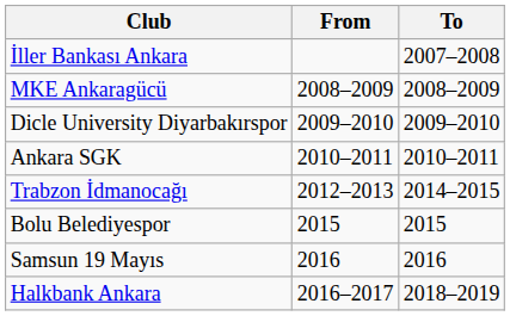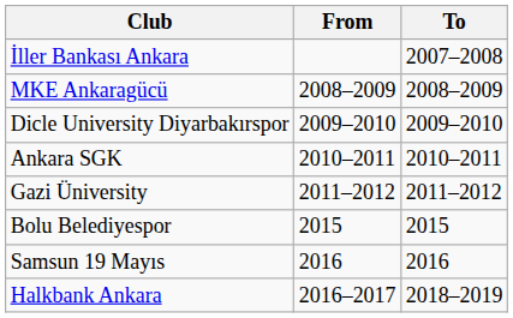+ row: Gazi Üniversity | 2011–2012 | 2011–2012
- row: Trabzon İdmanocağı | 2012–2013 | 2014–2015
